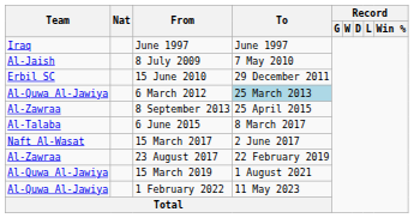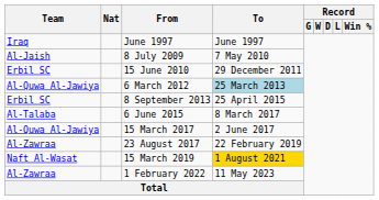8 September 2013 | Team: Al-Zawraa -> Erbil SC
15 March 2017 | Team: Naft Al-Wasat -> Al-Quwa Al-Jawiya
15 March 2019 | Team: Al-Quwa Al-Jawiya -> Naft Al-Wasat
15 March 2019 | To: no background -> gold background
1 February 2022 | Team: Al-Quwa Al-Jawiya -> Al-Zawraa
